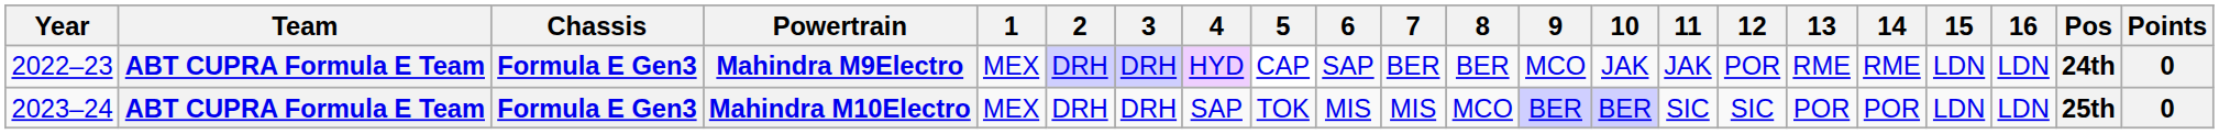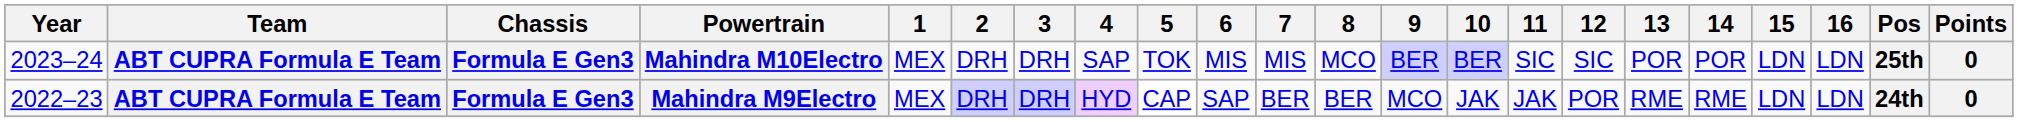rows swapped: Mahindra M9Electro <-> Mahindra M10Electro
